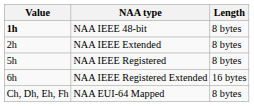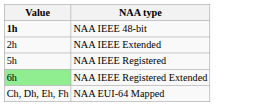- column: Length | 8 bytes | 8 bytes | 8 bytes | 16 bytes | 8 bytes
NAA IEEE Registered Extended | Value: no background -> lightgreen background
